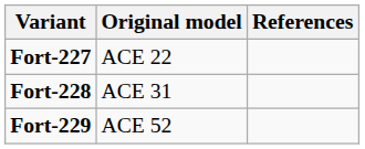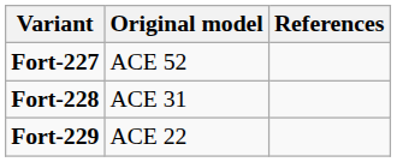Fort-227 | Original model: ACE 22 -> ACE 52
Fort-229 | Original model: ACE 52 -> ACE 22
